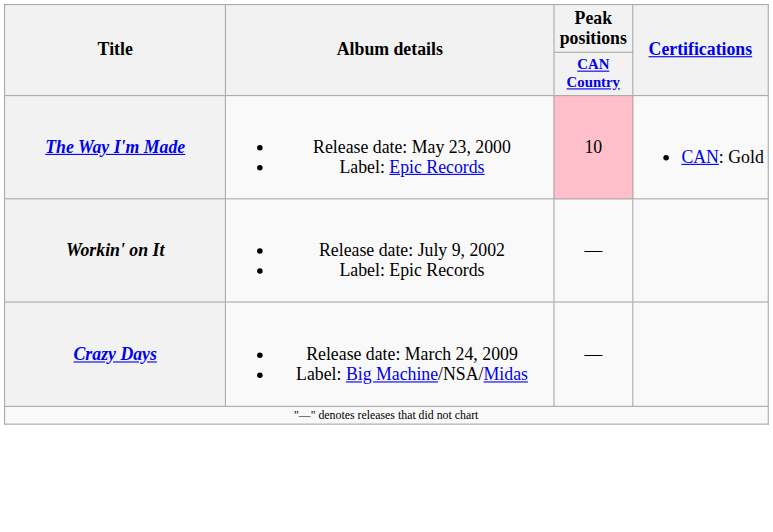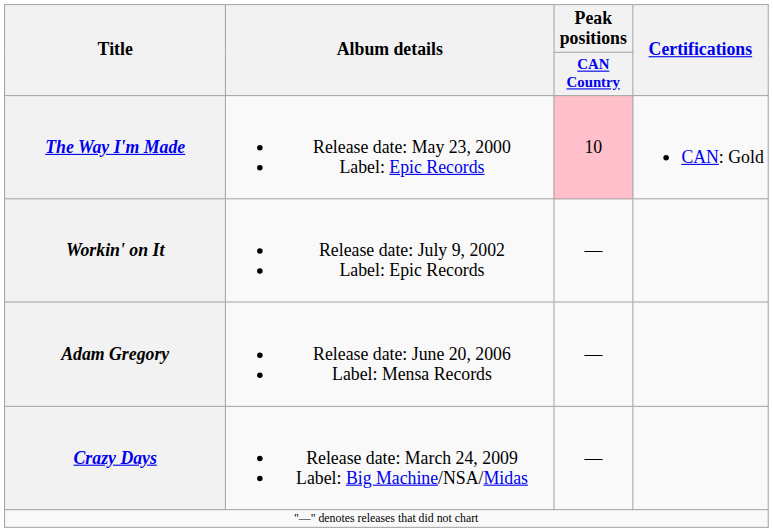+ row: Adam Gregory | Release date: June 20, 2006 Label: Mensa Records | —
